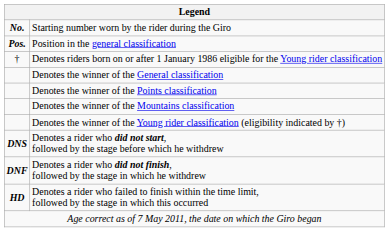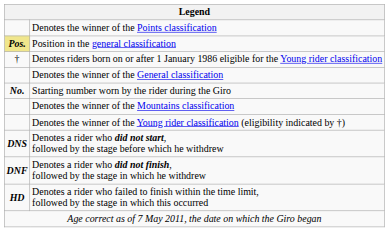rows swapped: Starting number worn by the rider during the Giro <-> Denotes the winner of the Points classification
Position in the general classification | column 1: no background -> khaki background
